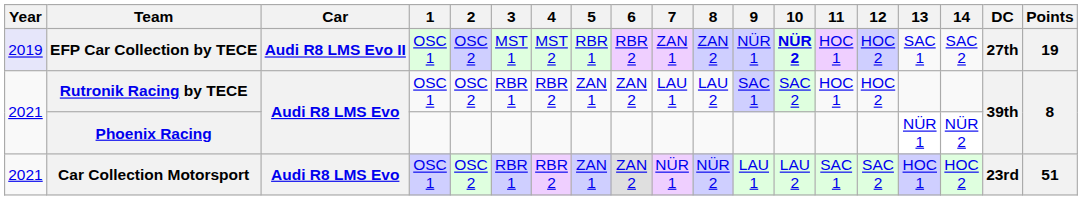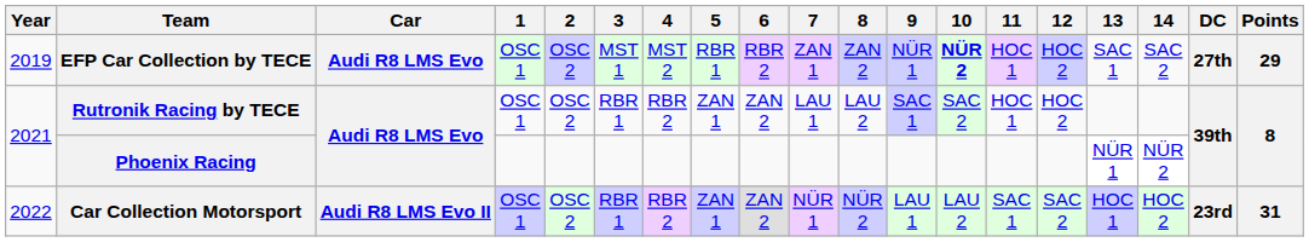EFP Car Collection by TECE | Year: lavender background -> no background
EFP Car Collection by TECE | Car: Audi R8 LMS Evo II -> Audi R8 LMS Evo
EFP Car Collection by TECE | Points: 19 -> 29
Car Collection Motorsport | Year: 2021 -> 2022
Car Collection Motorsport | Car: Audi R8 LMS Evo -> Audi R8 LMS Evo II
Car Collection Motorsport | Points: 51 -> 31
